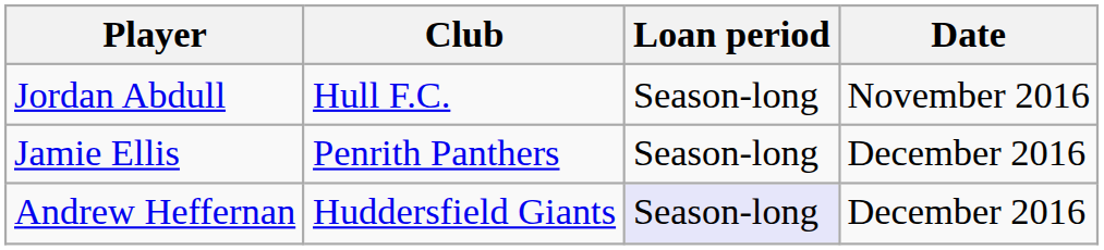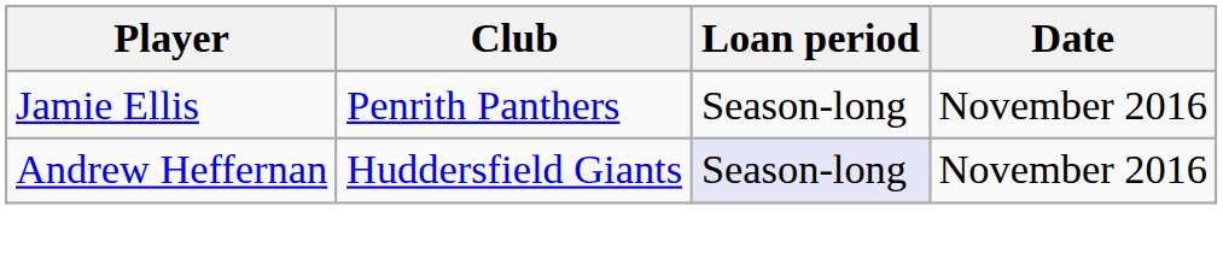- row: Jordan Abdull | Hull F.C. | Season-long | November 2016
Jamie Ellis | Date: December 2016 -> November 2016
Andrew Heffernan | Date: December 2016 -> November 2016
